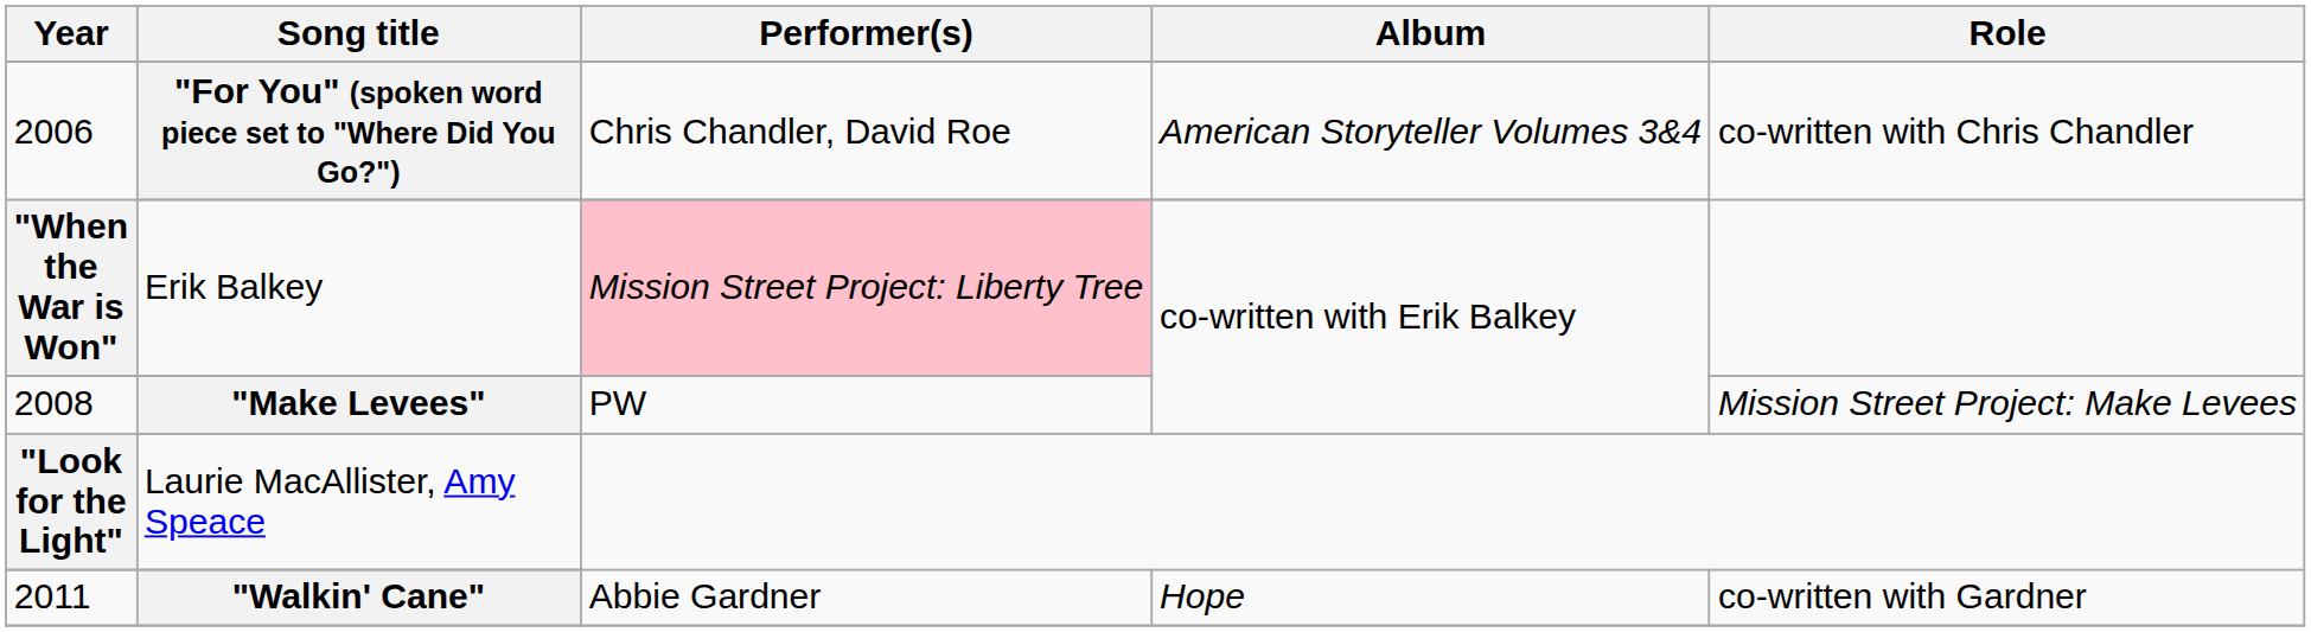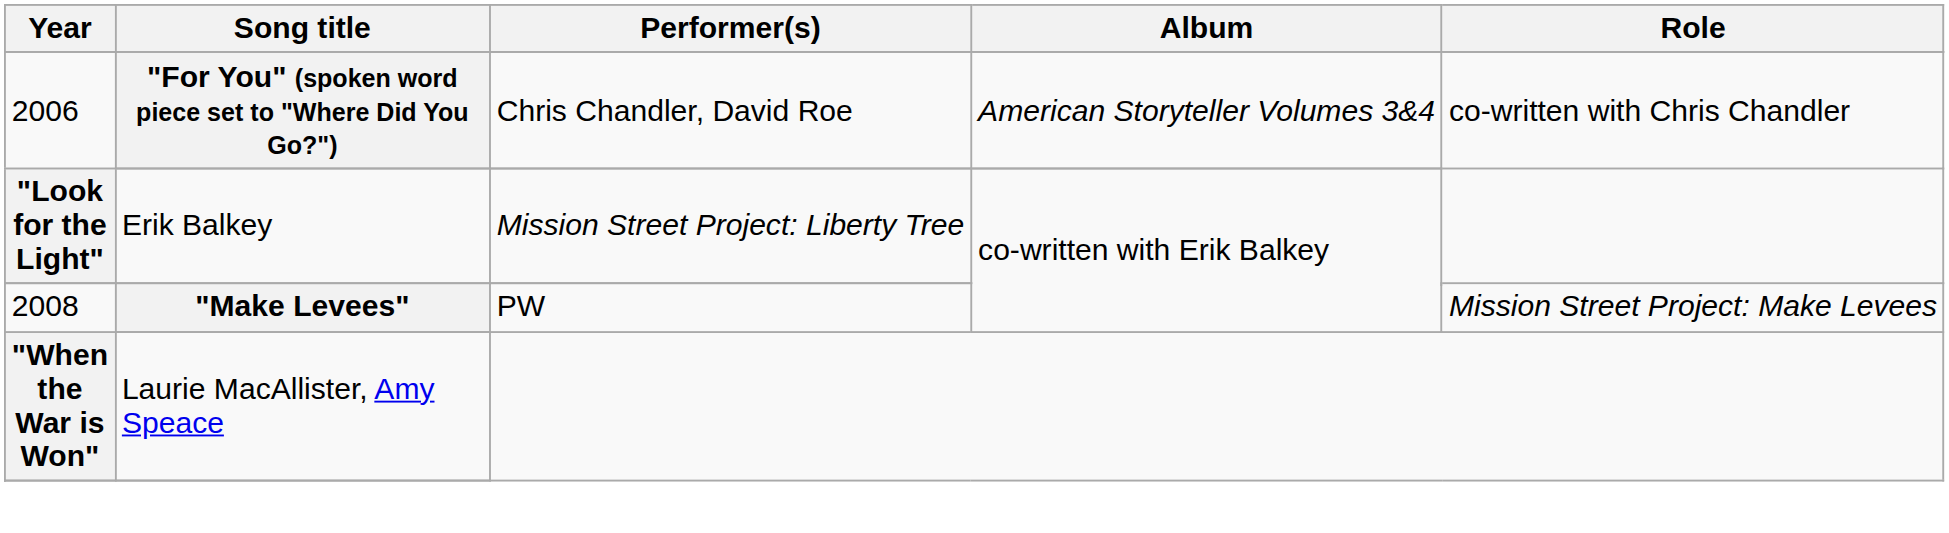Erik Balkey | Year: "When the War is Won" -> "Look for the Light"
Erik Balkey | Performer(s): pink background -> no background
Laurie MacAllister, Amy Speace | Year: "Look for the Light" -> "When the War is Won"
- row: 2011 | "Walkin' Cane" | Abbie Gardner | Hope | co-written with Gardner
